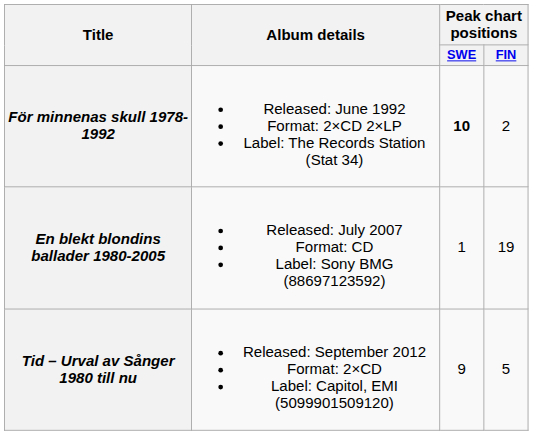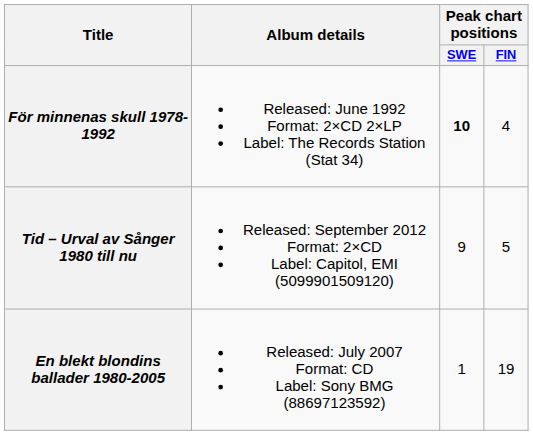För minnenas skull 1978-1992 | Peak chart positions / FIN: 2 -> 4
rows swapped: En blekt blondins ballader 1980-2005 <-> Tid – Urval av Sånger 1980 till nu
